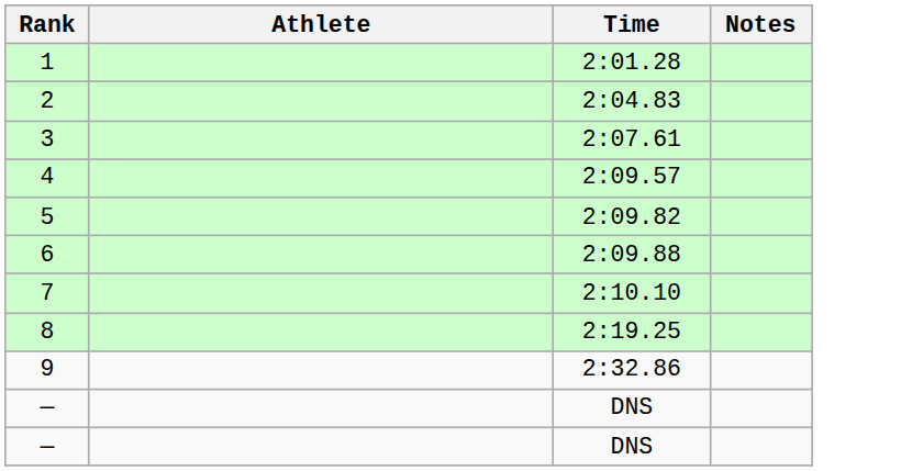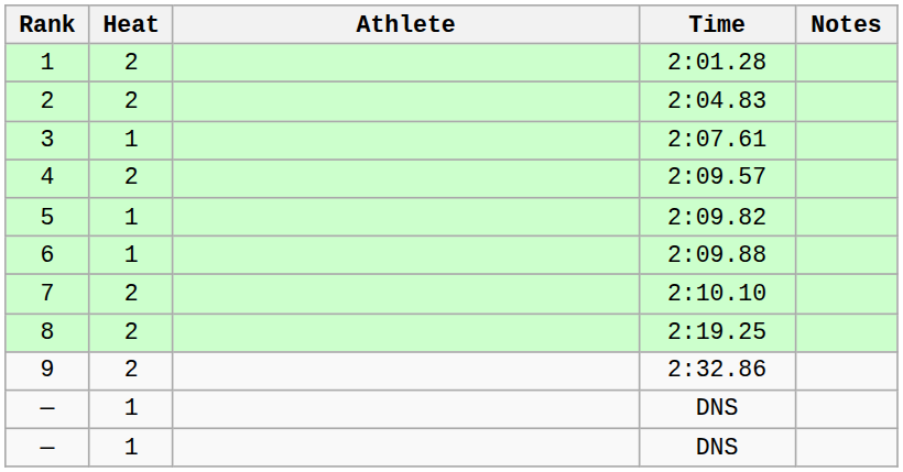+ column: Heat | 2 | 2 | 1 | 2 | 1 | 1 | 2 | 2 | 2 | 1 | 1
